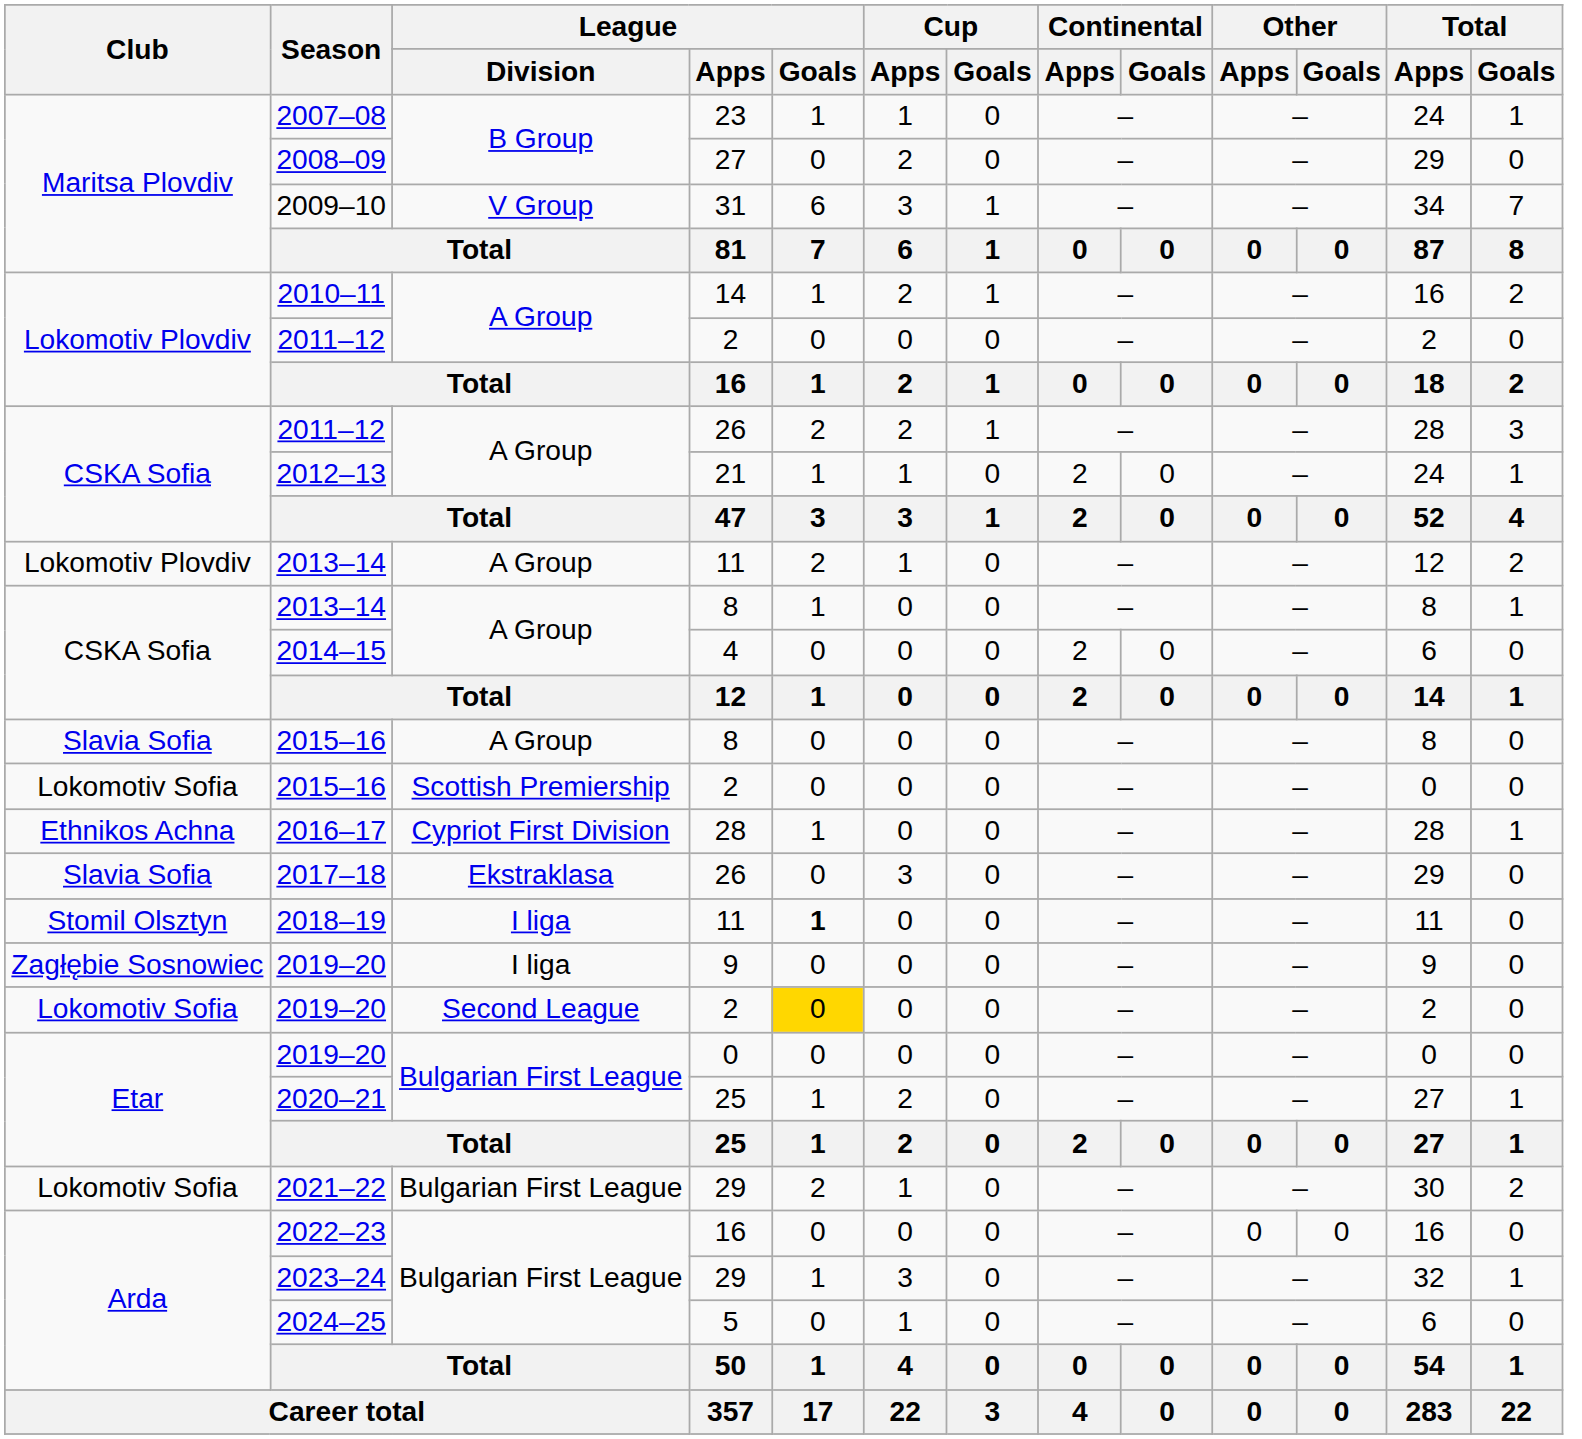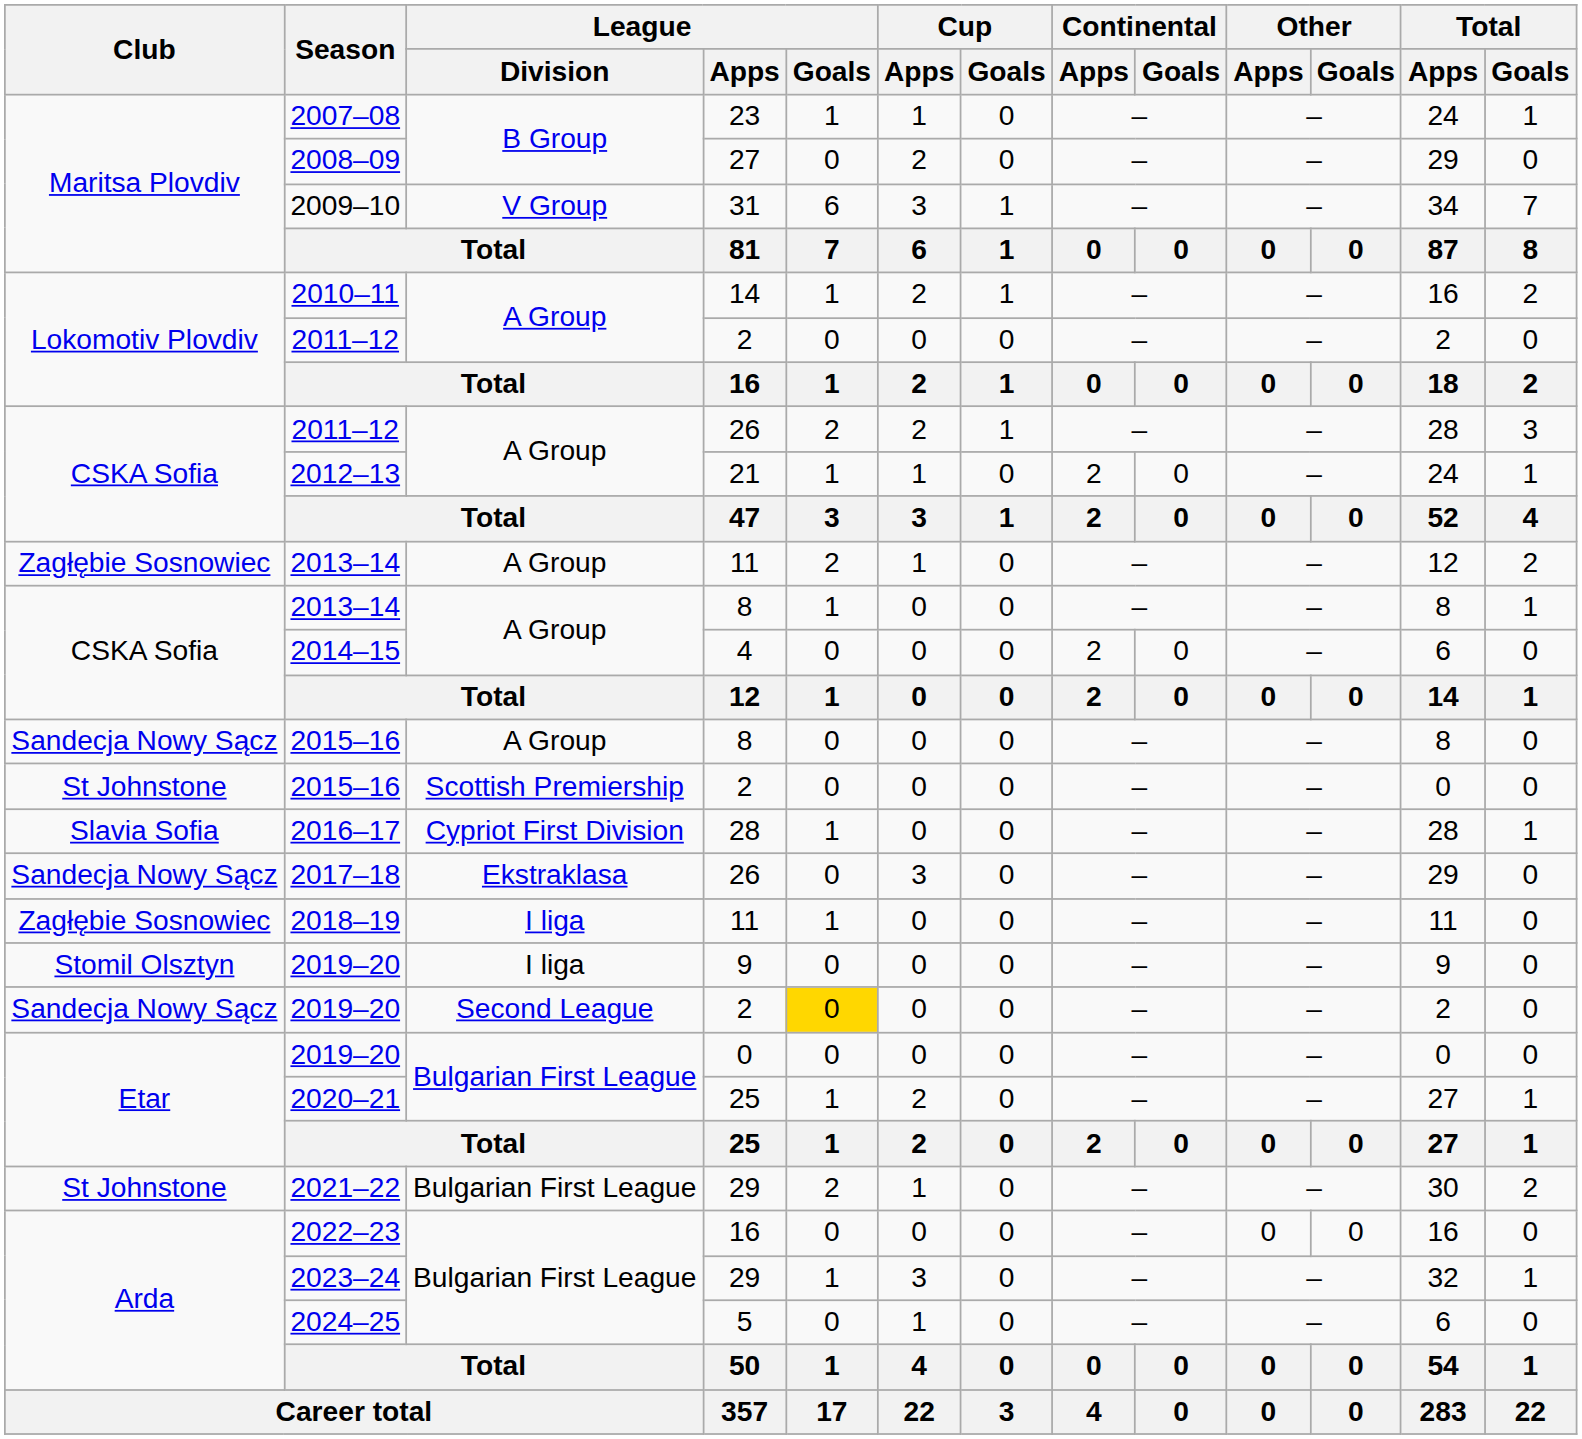2013–14 / 11 | Club: Lokomotiv Plovdiv -> Zagłębie Sosnowiec
2015–16 / 8 | Club: Slavia Sofia -> Sandecja Nowy Sącz
2015–16 / 2 | Club: Lokomotiv Sofia -> St Johnstone
2016–17 | Club: Ethnikos Achna -> Slavia Sofia
2017–18 | Club: Slavia Sofia -> Sandecja Nowy Sącz
2018–19 | Club: Stomil Olsztyn -> Zagłębie Sosnowiec
2018–19 | League / Goals: bold -> normal
2019–20 / 9 | Club: Zagłębie Sosnowiec -> Stomil Olsztyn
2019–20 / 2 | Club: Lokomotiv Sofia -> Sandecja Nowy Sącz
2021–22 | Club: Lokomotiv Sofia -> St Johnstone
